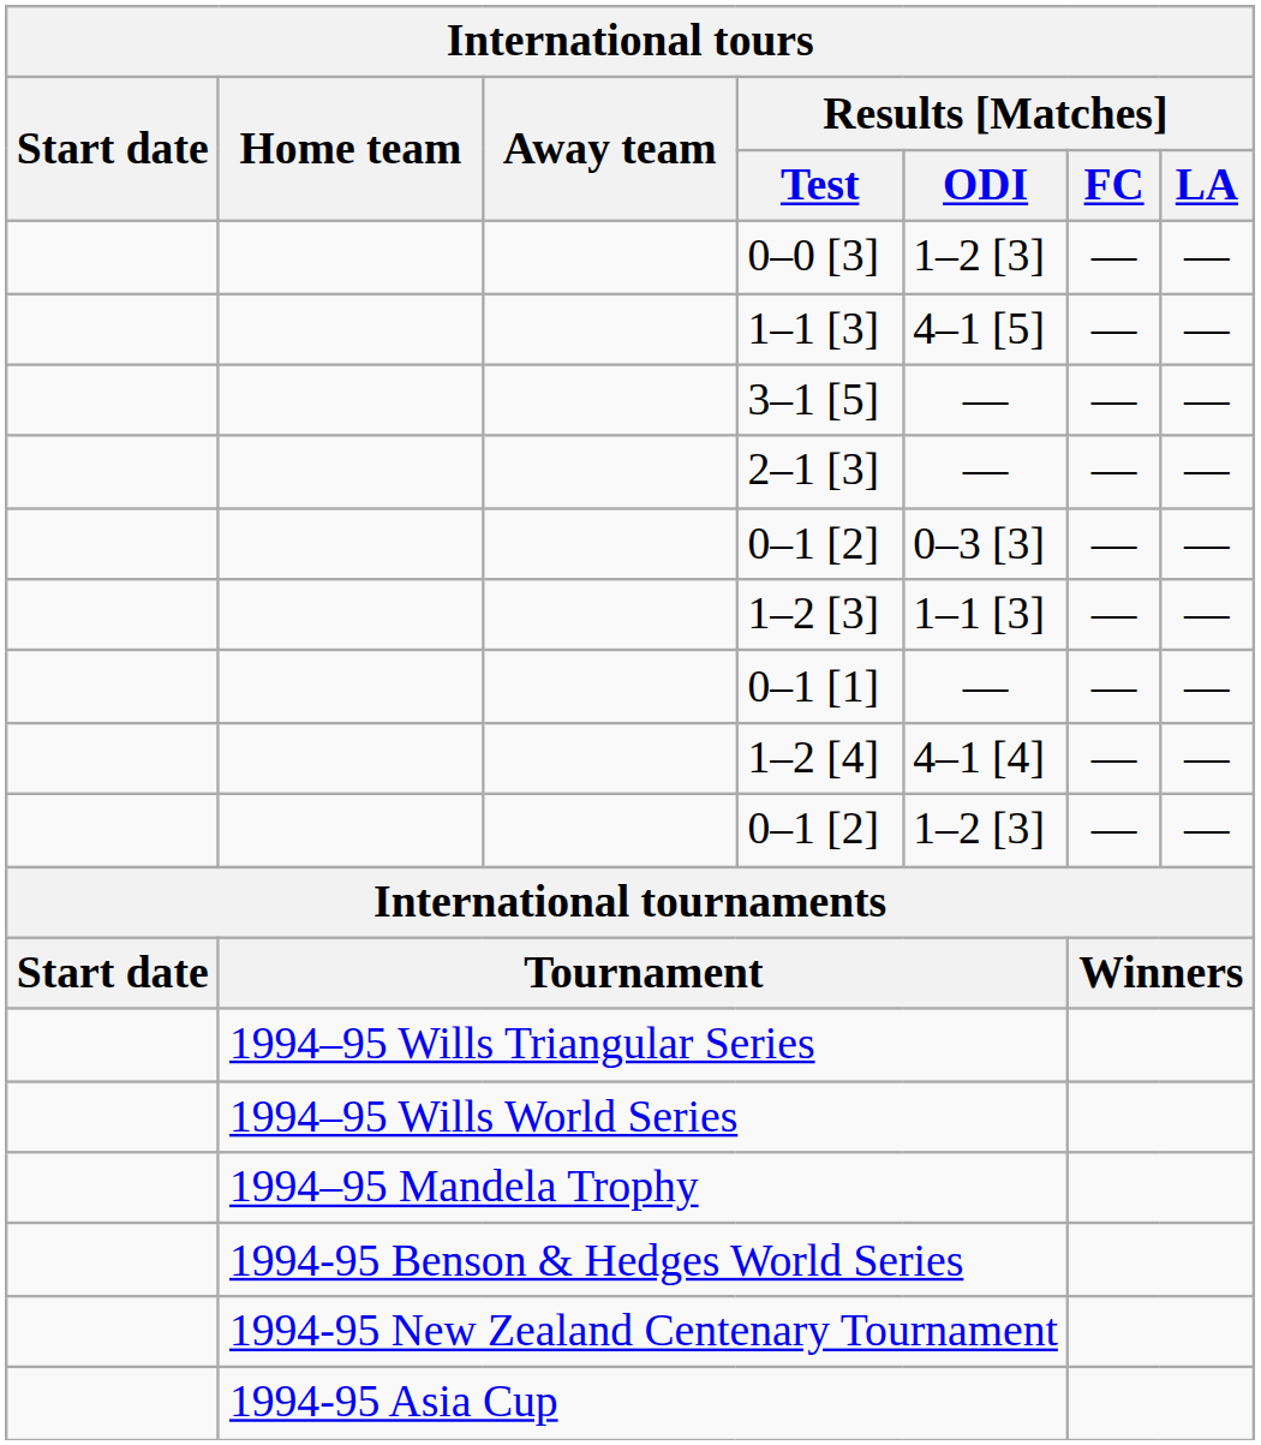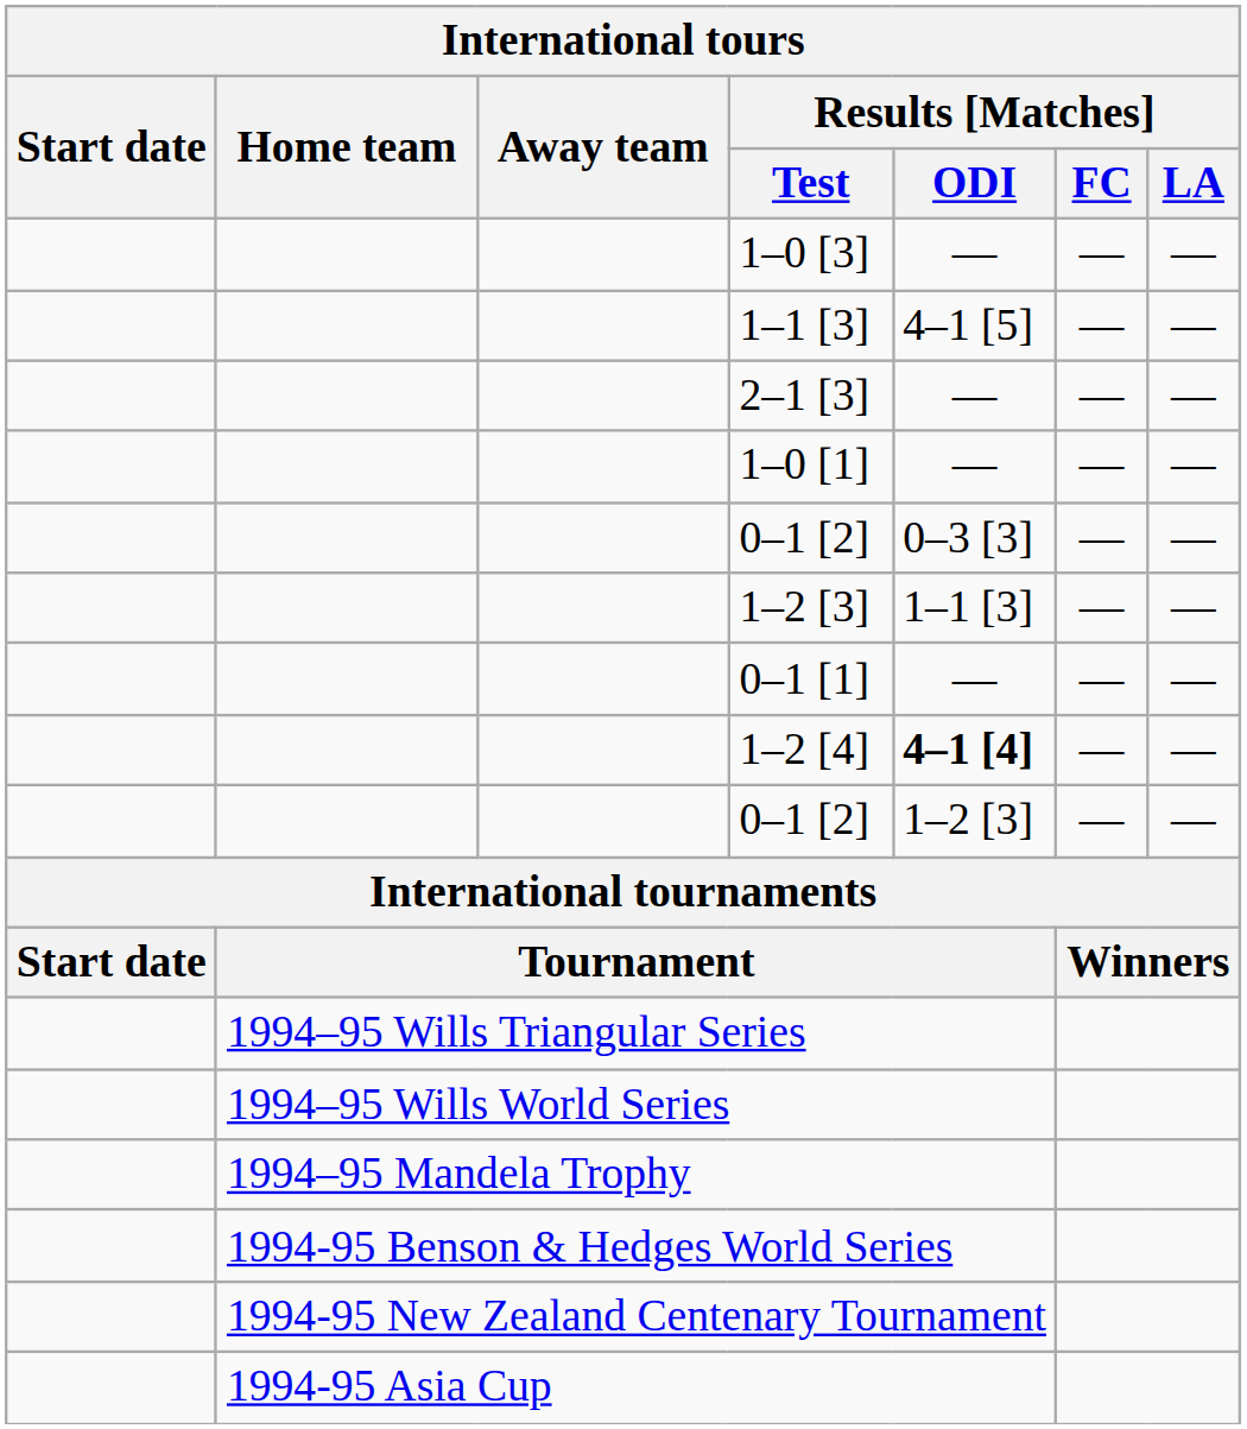+ row: 1–0 [3] | — | — | —
- row: 0–0 [3] | 1–2 [3] | — | —
- row: 3–1 [5] | — | — | —
+ row: 1–0 [1] | — | — | —
1–2 [4] | Results [Matches] / ODI: normal -> bold
